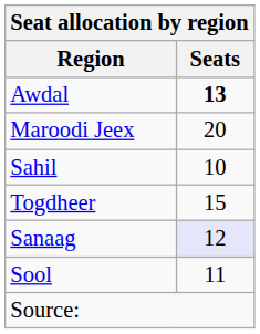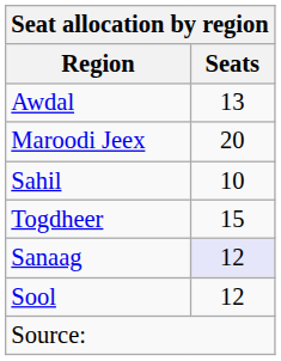Awdal | Seats: bold -> normal
Sool | Seats: 11 -> 12
